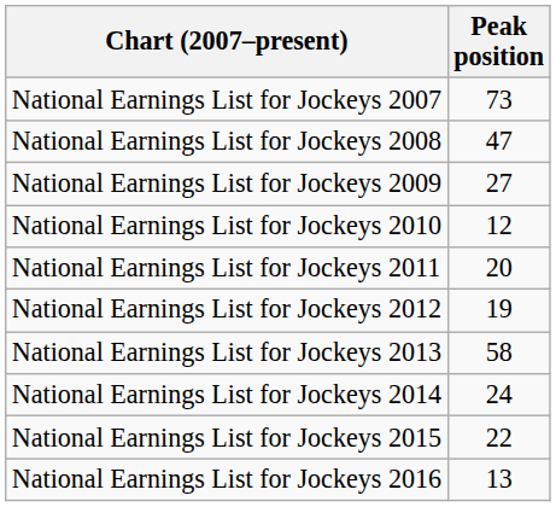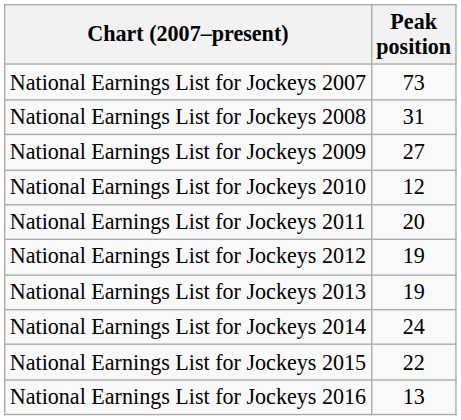National Earnings List for Jockeys 2008 | Peak position: 47 -> 31
National Earnings List for Jockeys 2013 | Peak position: 58 -> 19
